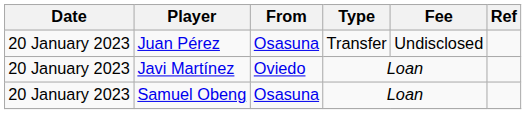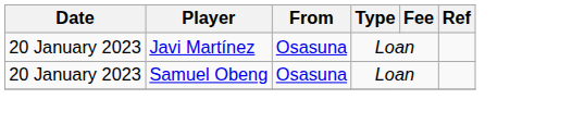- row: 20 January 2023 | Juan Pérez | Osasuna | Transfer | Undisclosed
Javi Martínez | From: Oviedo -> Osasuna
